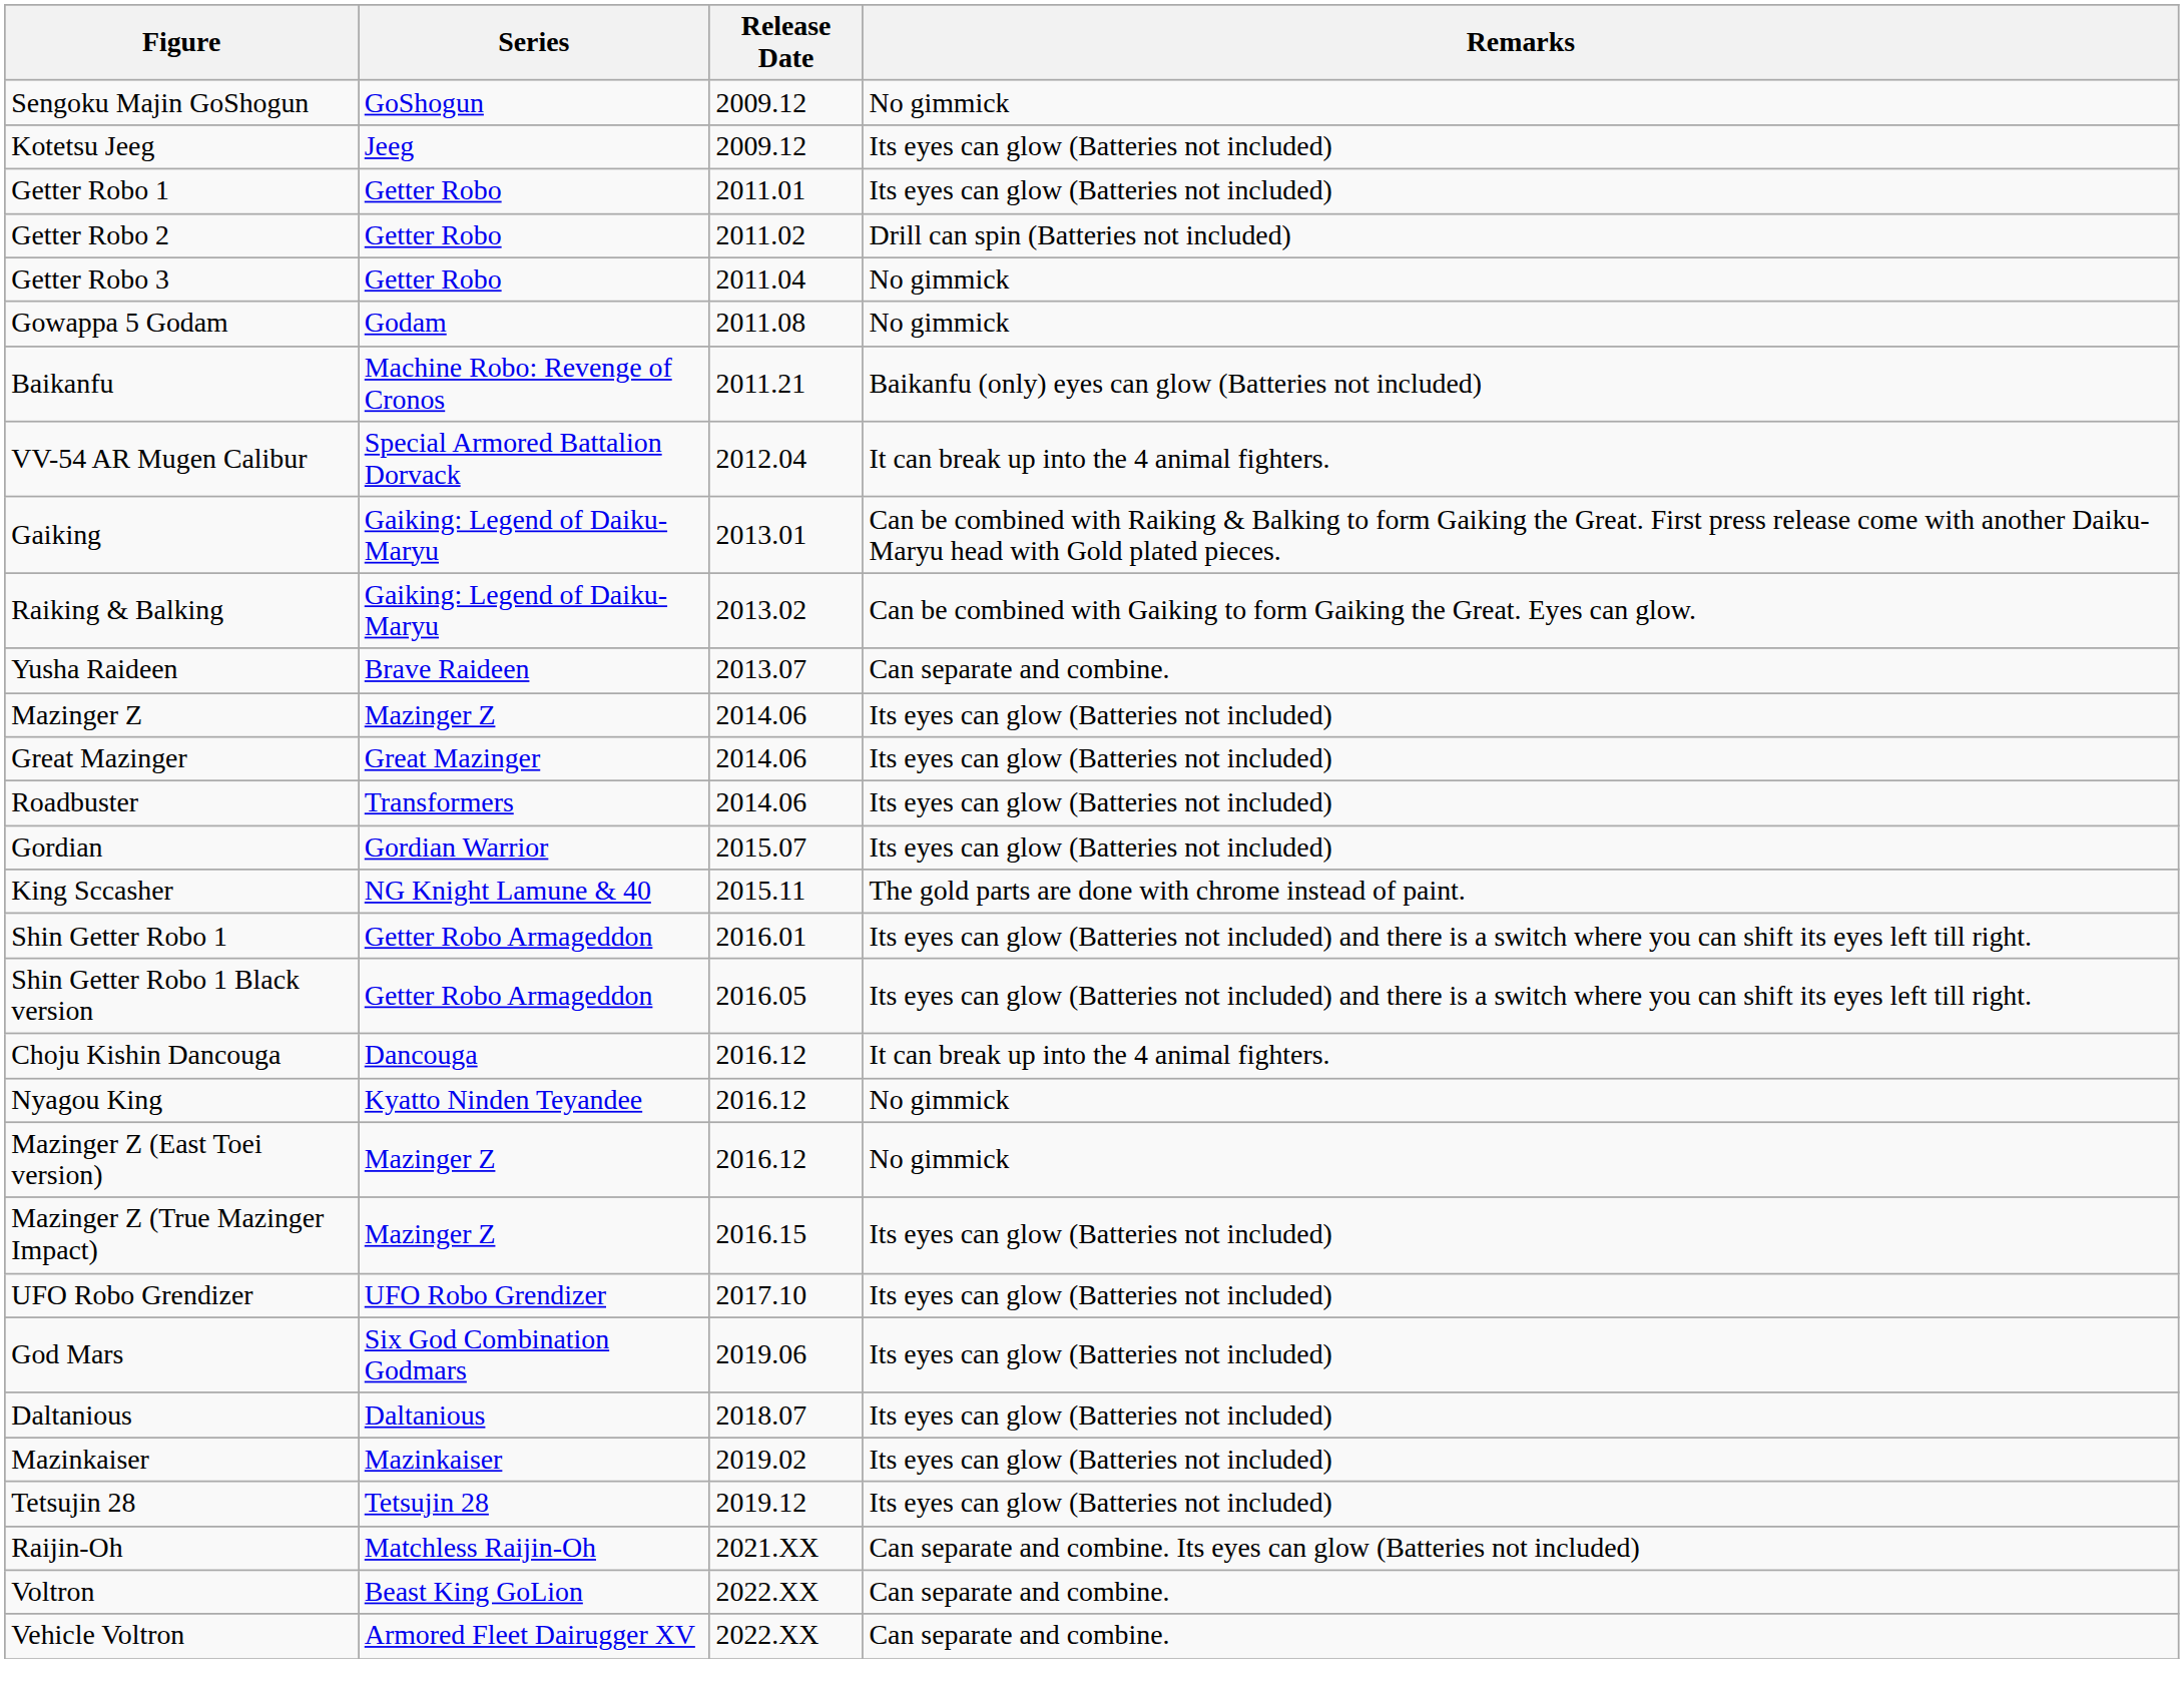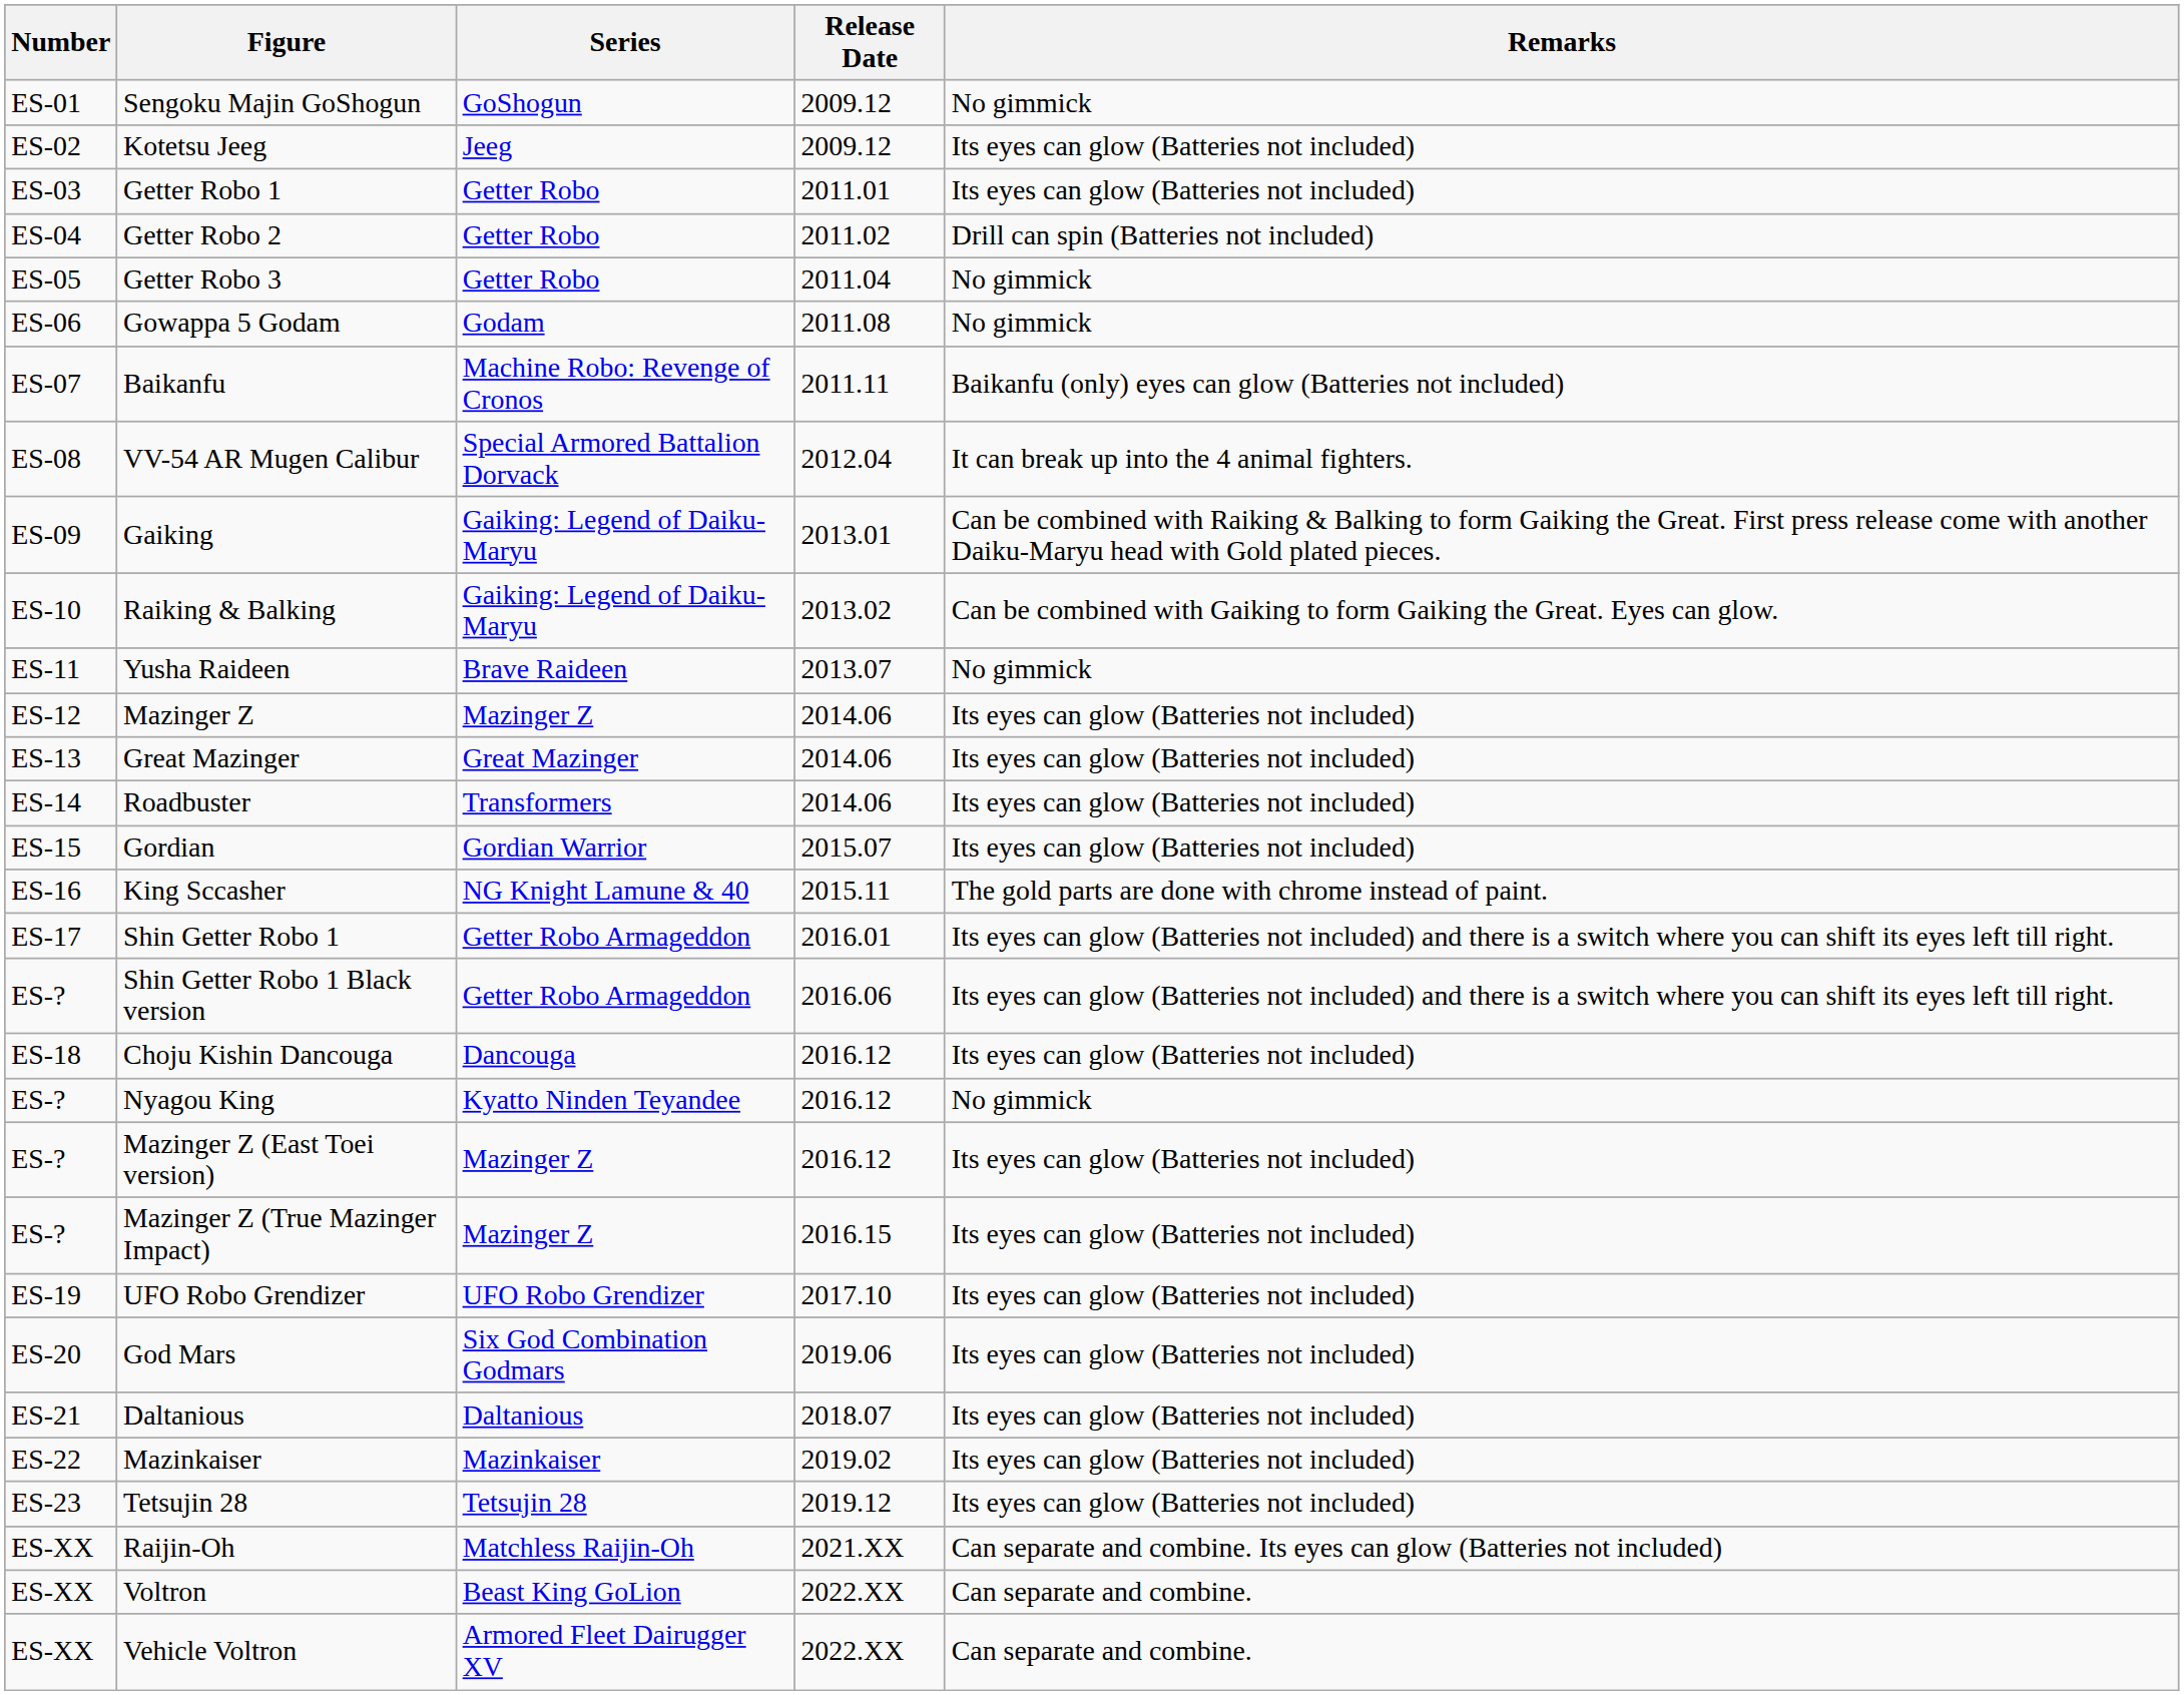+ column: Number | ES-01 | ES-02 | ES-03 | ES-04 | ES-05 | ES-06 | ES-07 | ES-08 | ES-09 | ES-10 | ES-11 | ES-12 | ES-13 | ES-14 | ES-15 | ES-16 | ES-17 | ES-? | ES-18 | ES-? | ES-? | ES-? | ES-19 | ES-20 | ES-21 | ES-22 | ES-23 | ES-XX | ES-XX | ES-XX
Baikanfu | Release Date: 2011.21 -> 2011.11
Yusha Raideen | Remarks: Can separate and combine. -> No gimmick
Shin Getter Robo 1 Black version | Release Date: 2016.05 -> 2016.06
Choju Kishin Dancouga | Remarks: It can break up into the 4 animal fighters. -> Its eyes can glow (Batteries not included)
Mazinger Z (East Toei version) | Remarks: No gimmick -> Its eyes can glow (Batteries not included)
